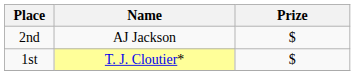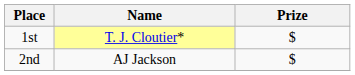rows swapped: 1st <-> 2nd
